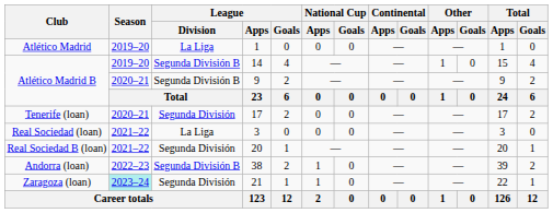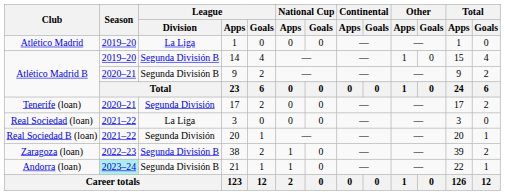38 | Club: Andorra (loan) -> Zaragoza (loan)
21 | Club: Zaragoza (loan) -> Andorra (loan)
21 | League / Division: Segunda División -> Segunda División B
